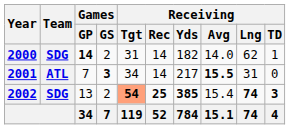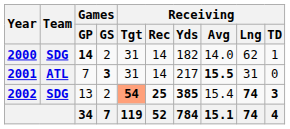2001 | Receiving / Tgt: 34 -> 31
